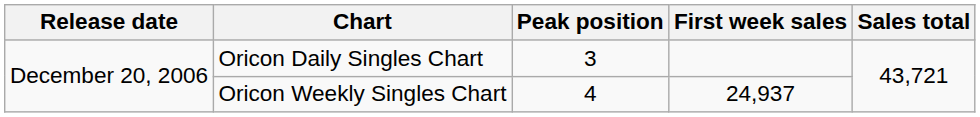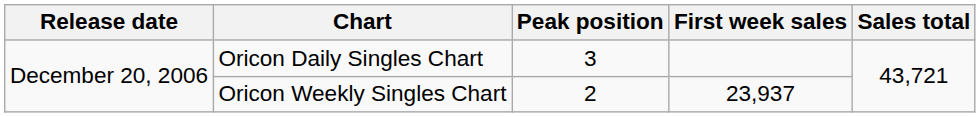Oricon Weekly Singles Chart | Peak position: 4 -> 2
Oricon Weekly Singles Chart | First week sales: 24,937 -> 23,937
